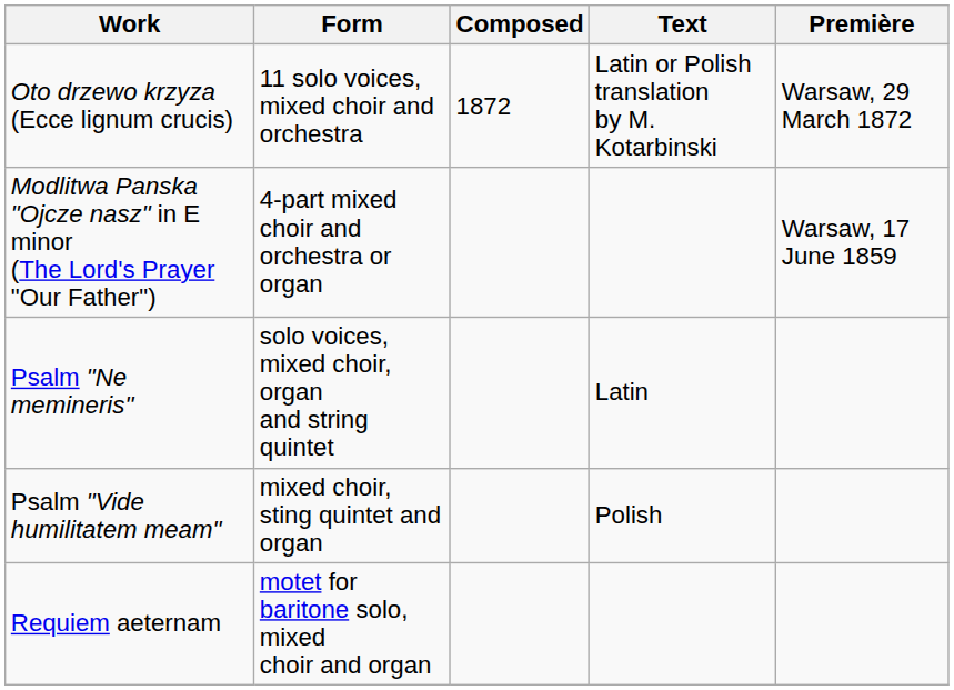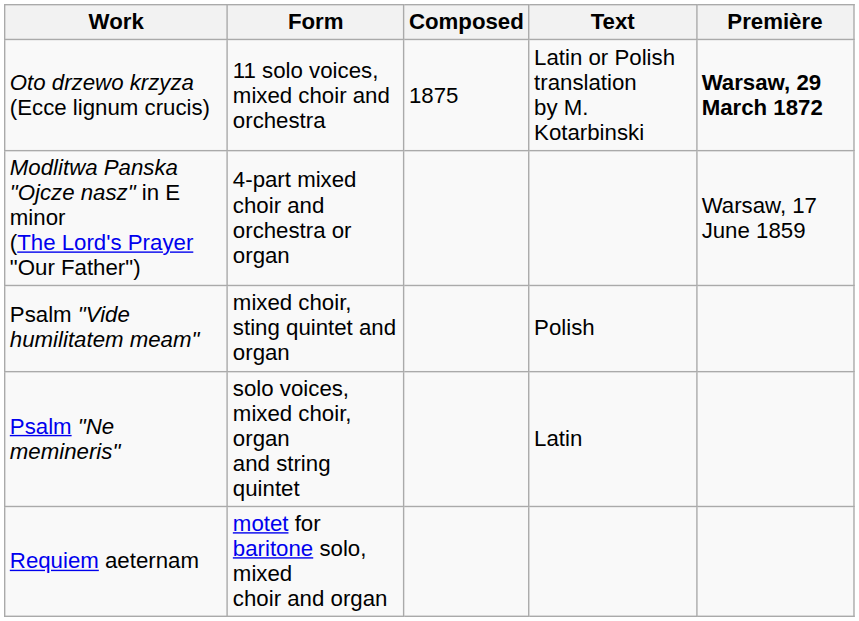Oto drzewo krzyza (Ecce lignum crucis) | Composed: 1872 -> 1875
Oto drzewo krzyza (Ecce lignum crucis) | Première: normal -> bold
rows swapped: Psalm "Ne memineris" <-> Psalm "Vide humilitatem meam"
